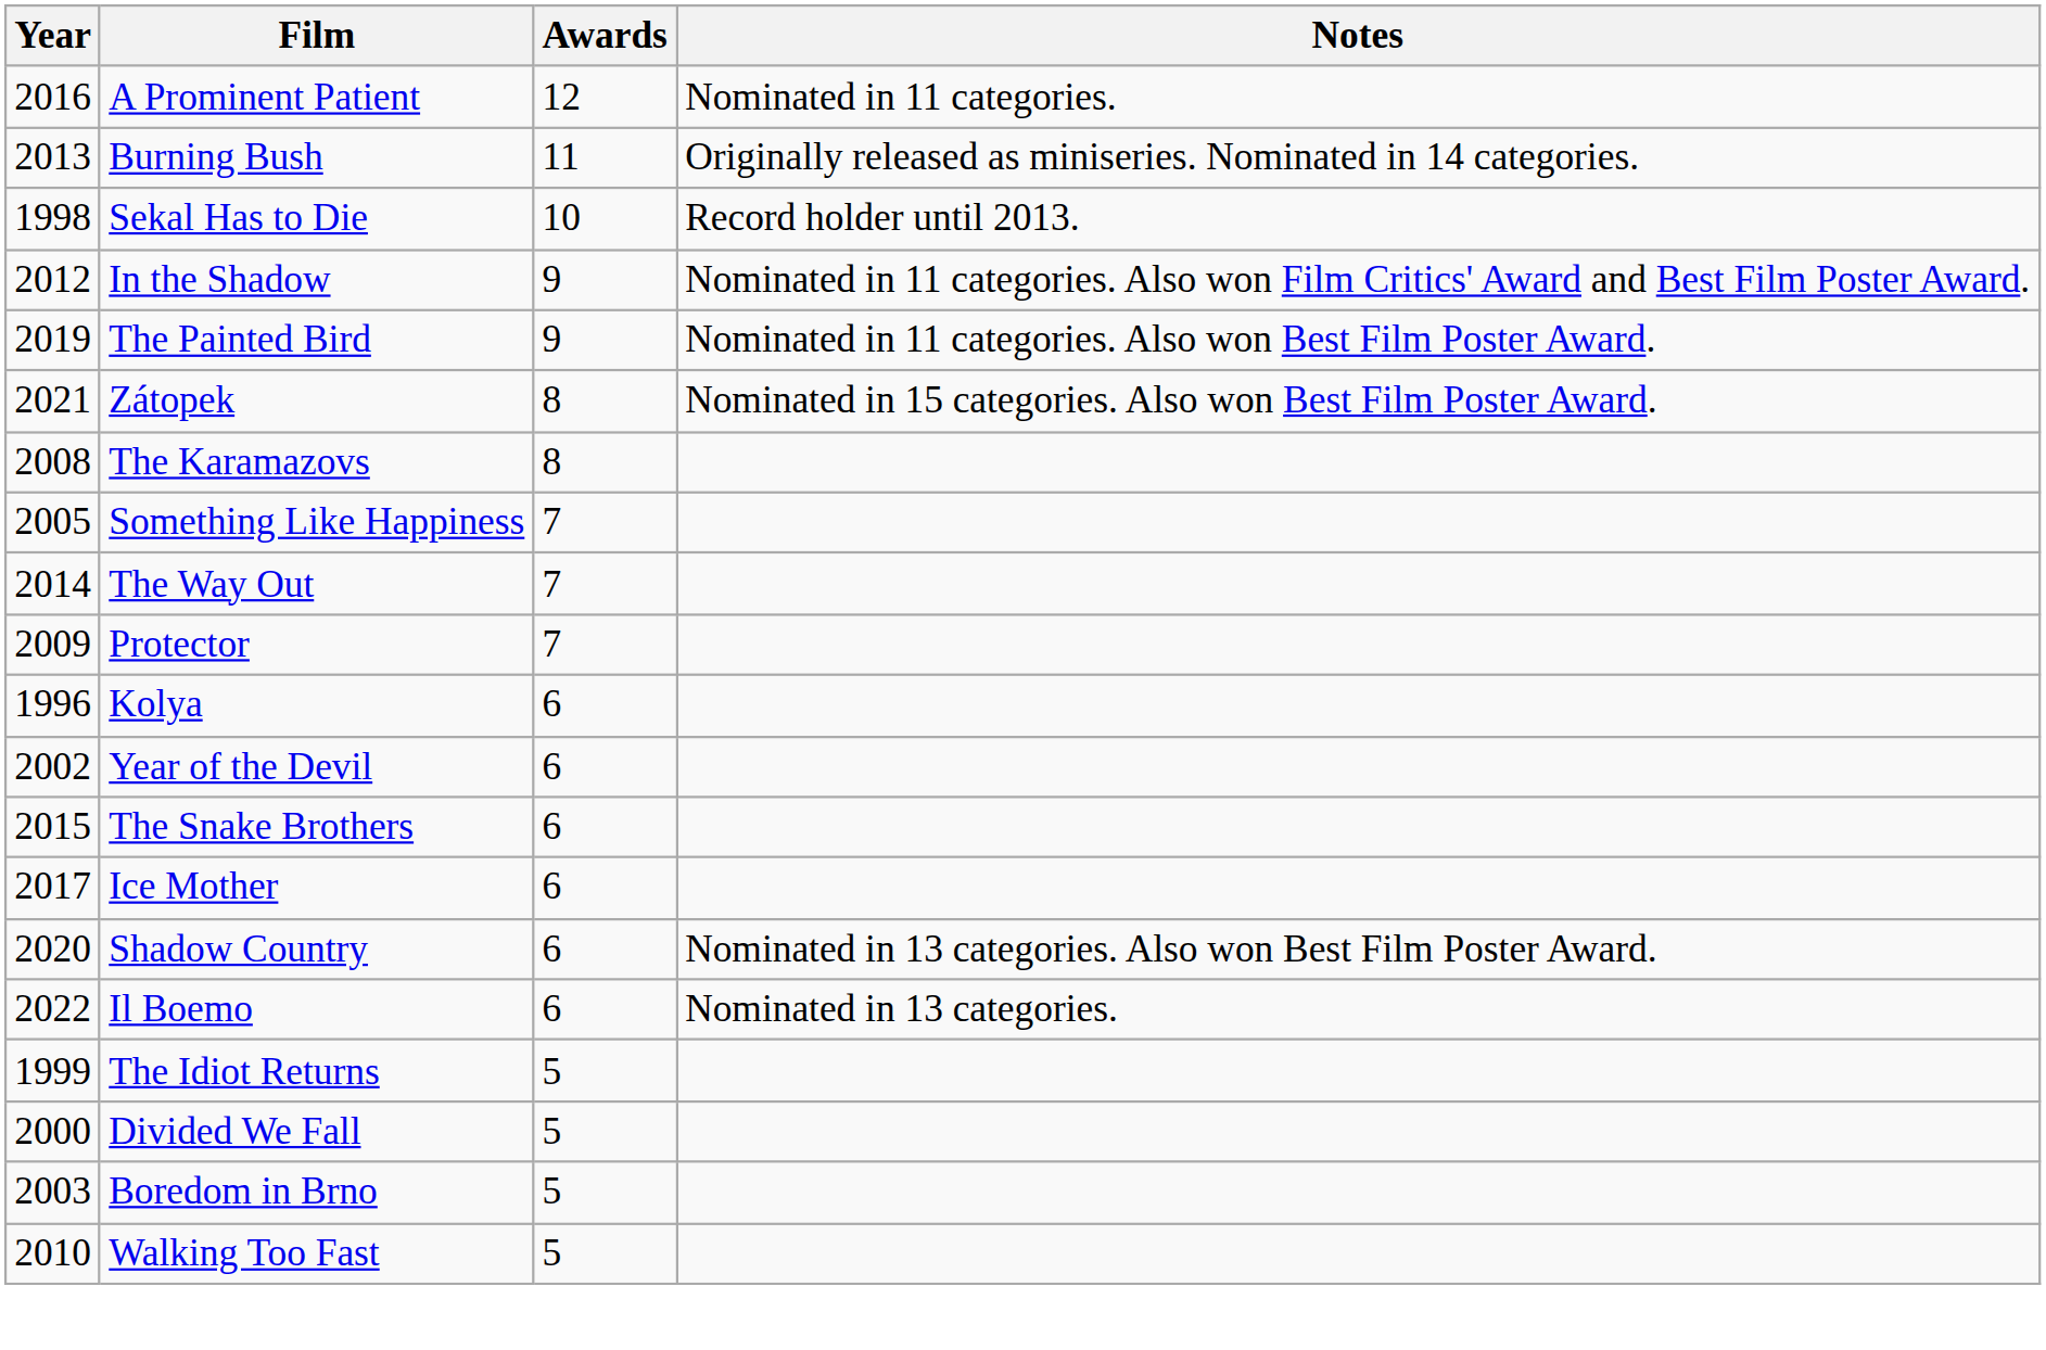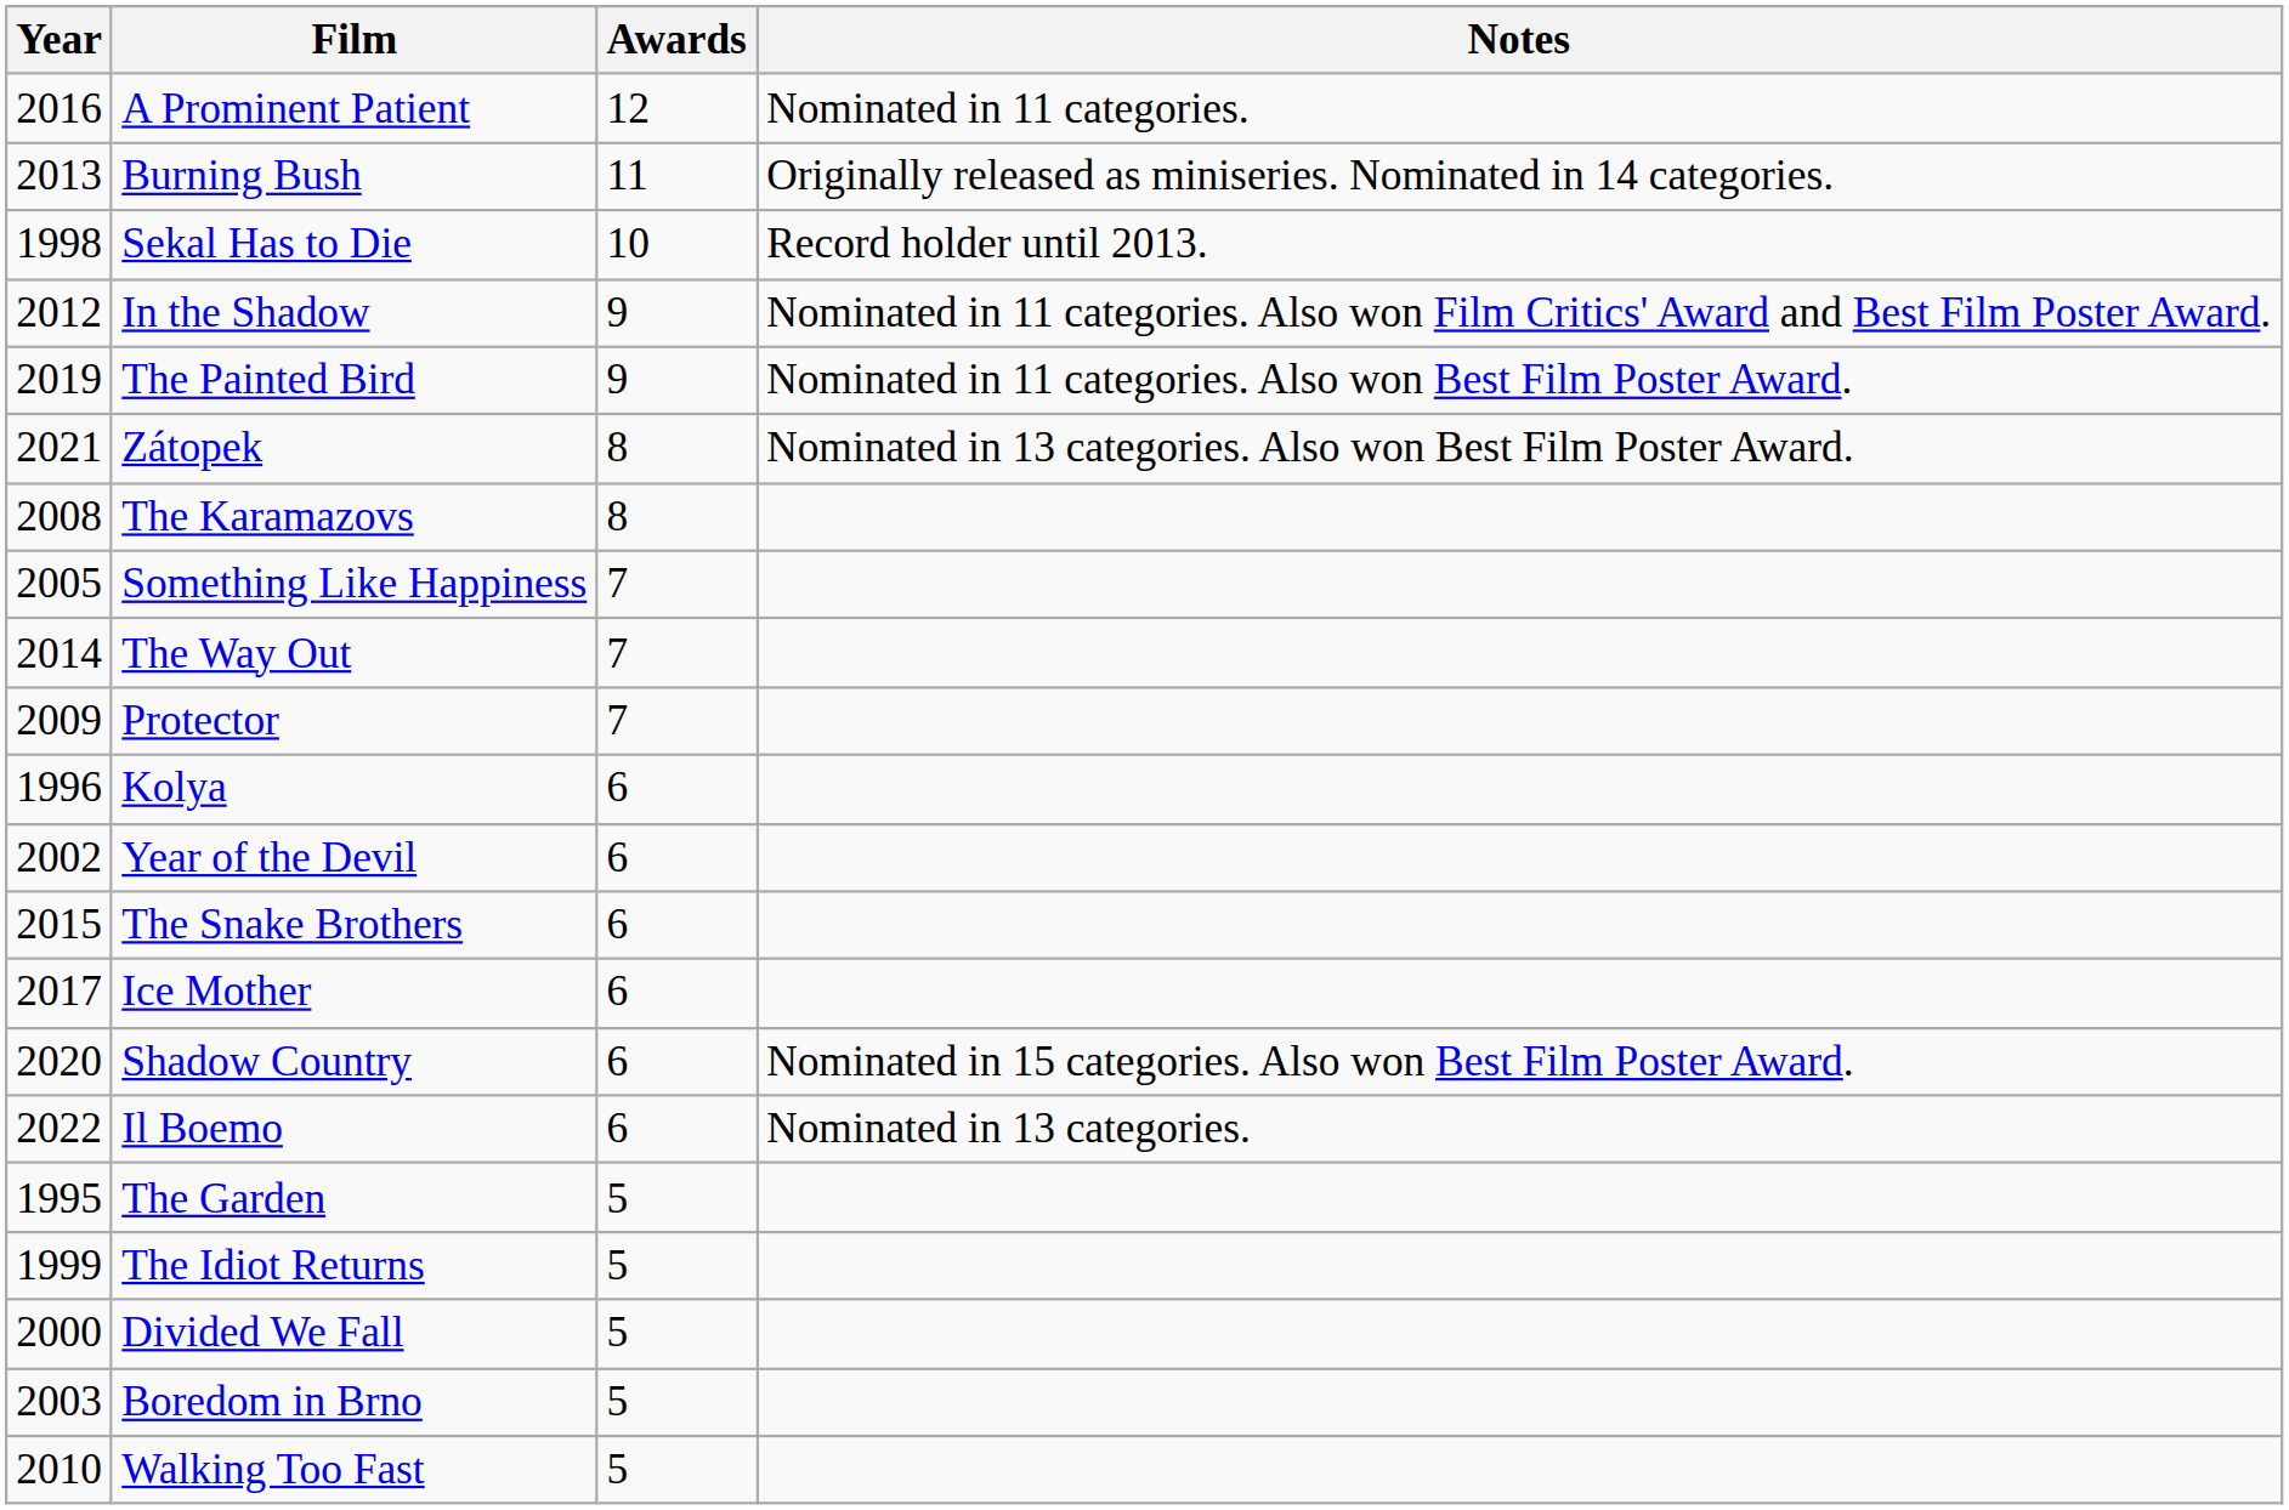Zátopek | Notes: Nominated in 15 categories. Also won Best Film Poster Award. -> Nominated in 13 categories. Also won Best Film Poster Award.
Shadow Country | Notes: Nominated in 13 categories. Also won Best Film Poster Award. -> Nominated in 15 categories. Also won Best Film Poster Award.
+ row: 1995 | The Garden | 5
